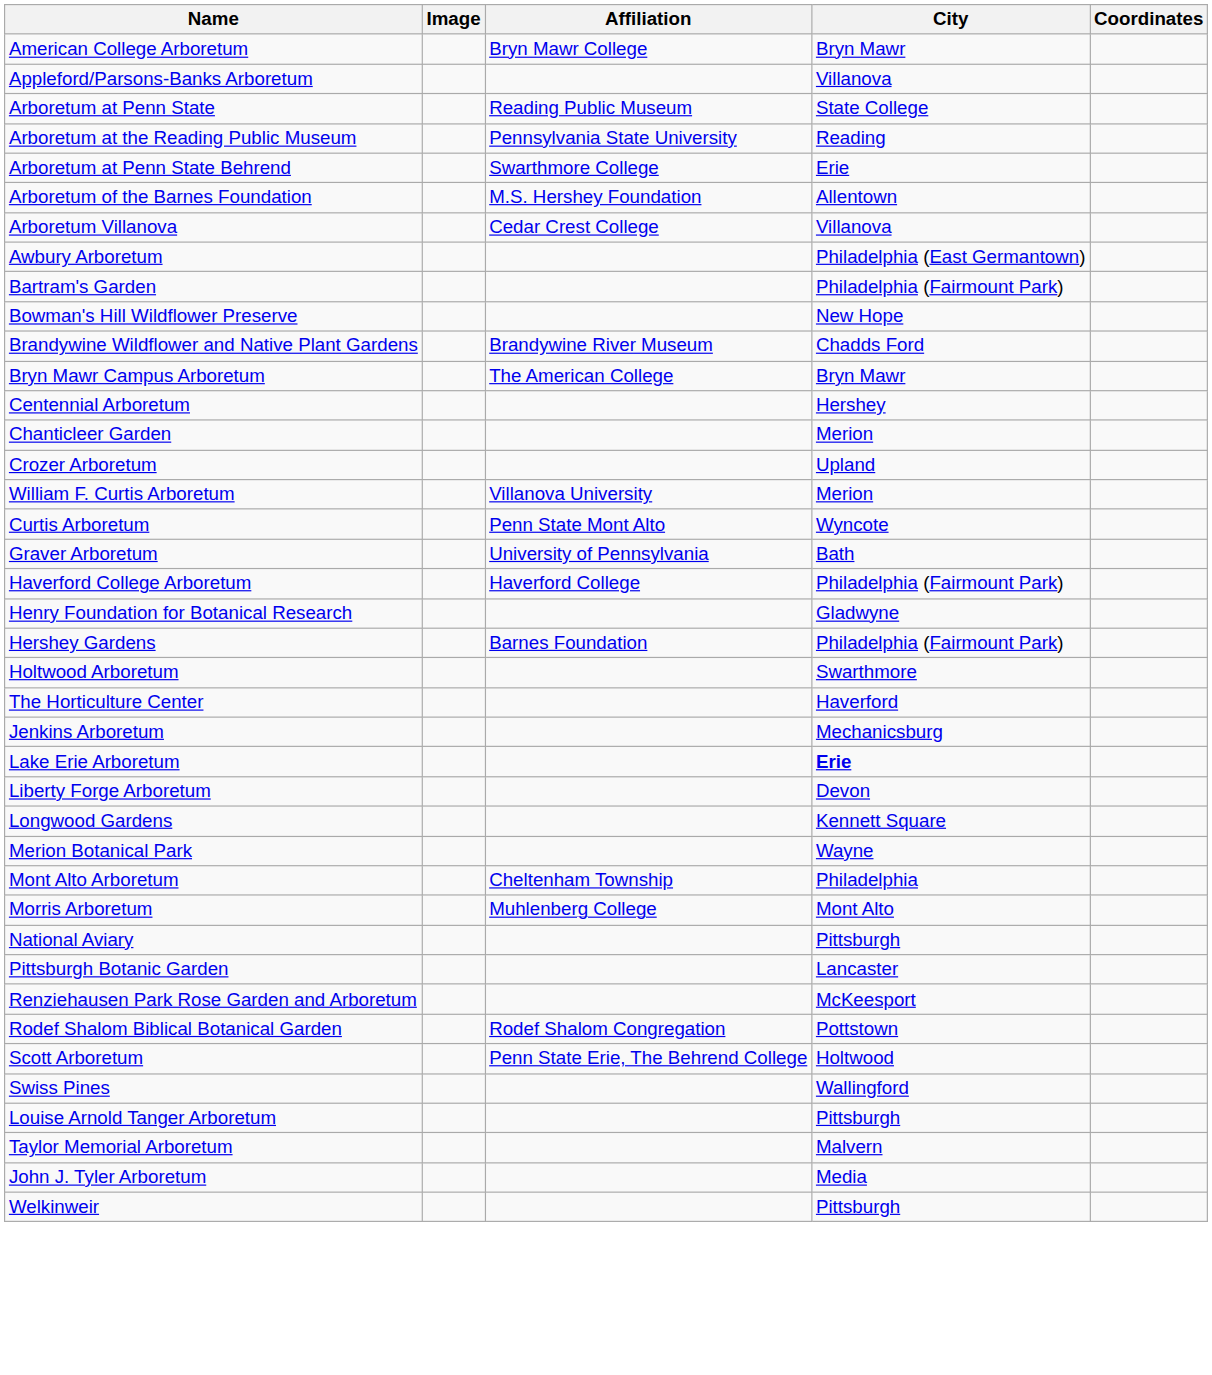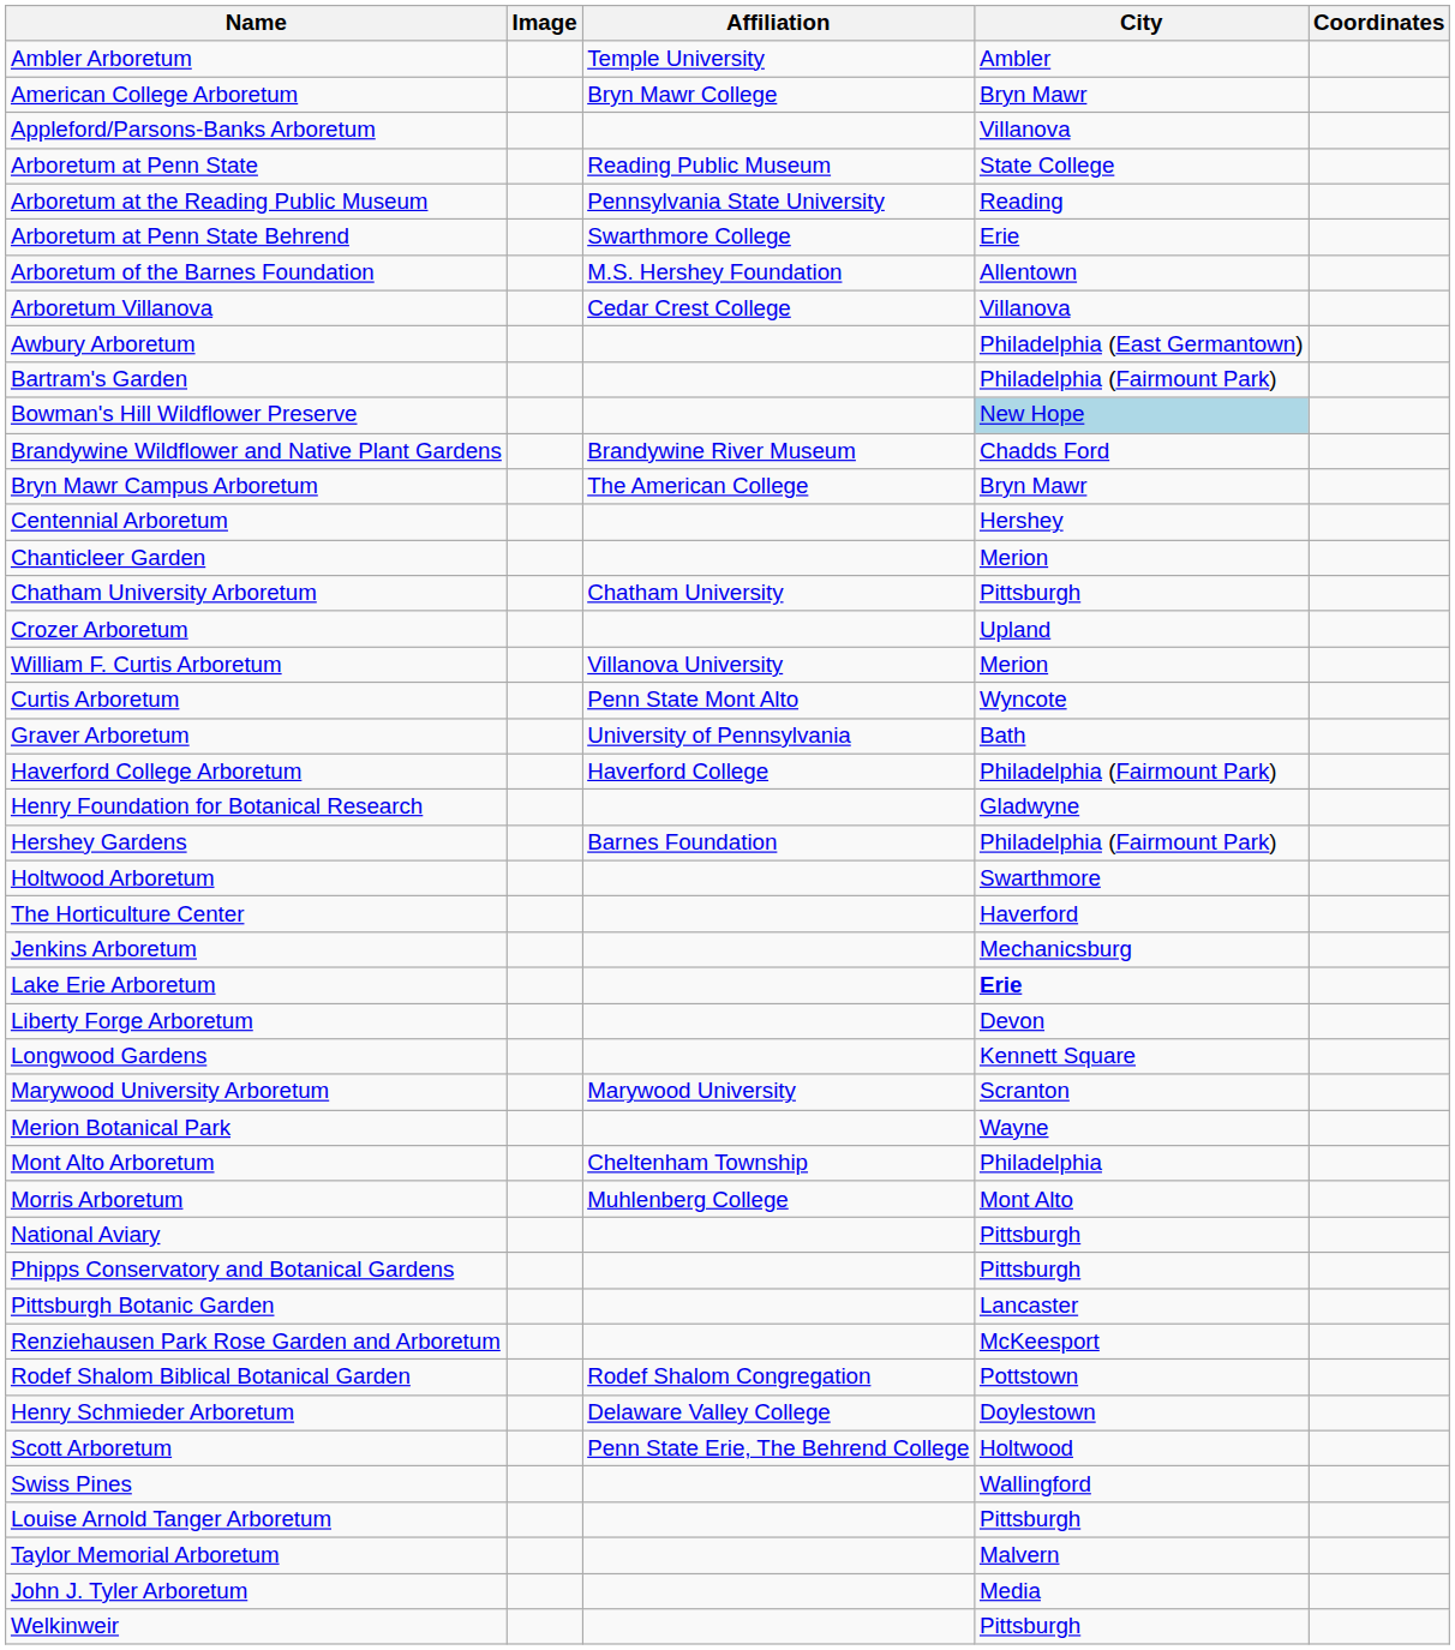+ row: Ambler Arboretum | Temple University | Ambler
Bowman's Hill Wildflower Preserve | City: no background -> lightblue background
+ row: Chatham University Arboretum | Chatham University | Pittsburgh
+ row: Marywood University Arboretum | Marywood University | Scranton
+ row: Phipps Conservatory and Botanical Gardens | Pittsburgh
+ row: Henry Schmieder Arboretum | Delaware Valley College | Doylestown
